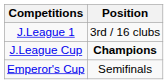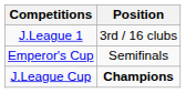rows swapped: Emperor's Cup <-> J.League Cup
